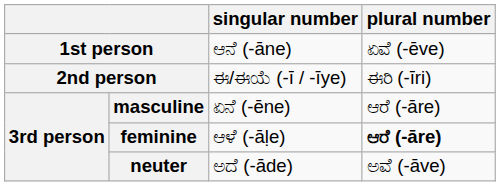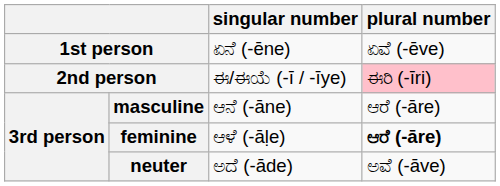1st person | singular number: ಆನೆ (-āne) -> ಏನೆ (-ēne)
2nd person | plural number: no background -> pink background
masculine | singular number: ಏನೆ (-ēne) -> ಆನೆ (-āne)
